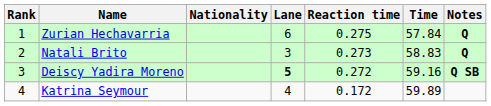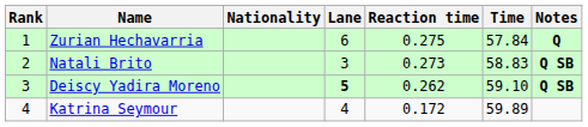Natali Brito | Notes: Q -> Q SB
Deiscy Yadira Moreno | Reaction time: 0.272 -> 0.262
Deiscy Yadira Moreno | Time: 59.16 -> 59.10
